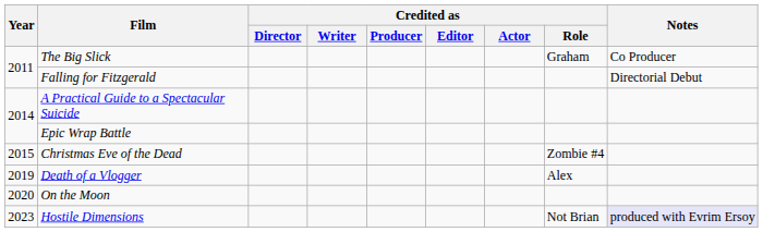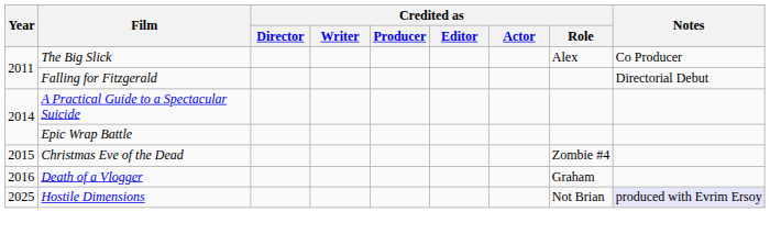The Big Slick | Credited as / Role: Graham -> Alex
Death of a Vlogger | Year: 2019 -> 2016
Death of a Vlogger | Credited as / Role: Alex -> Graham
- row: 2020 | On the Moon
Hostile Dimensions | Year: 2023 -> 2025
